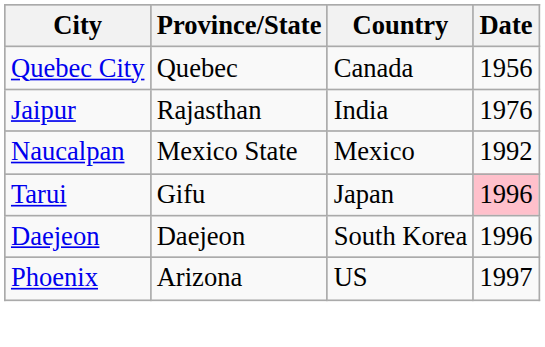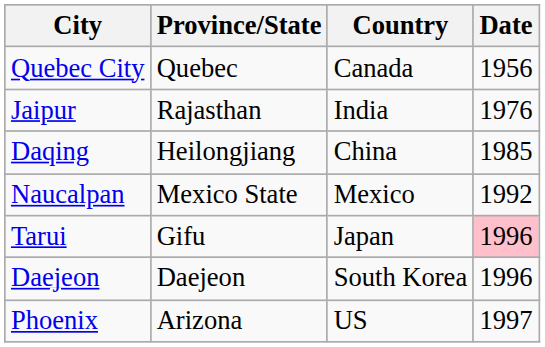+ row: Daqing | Heilongjiang | China | 1985
